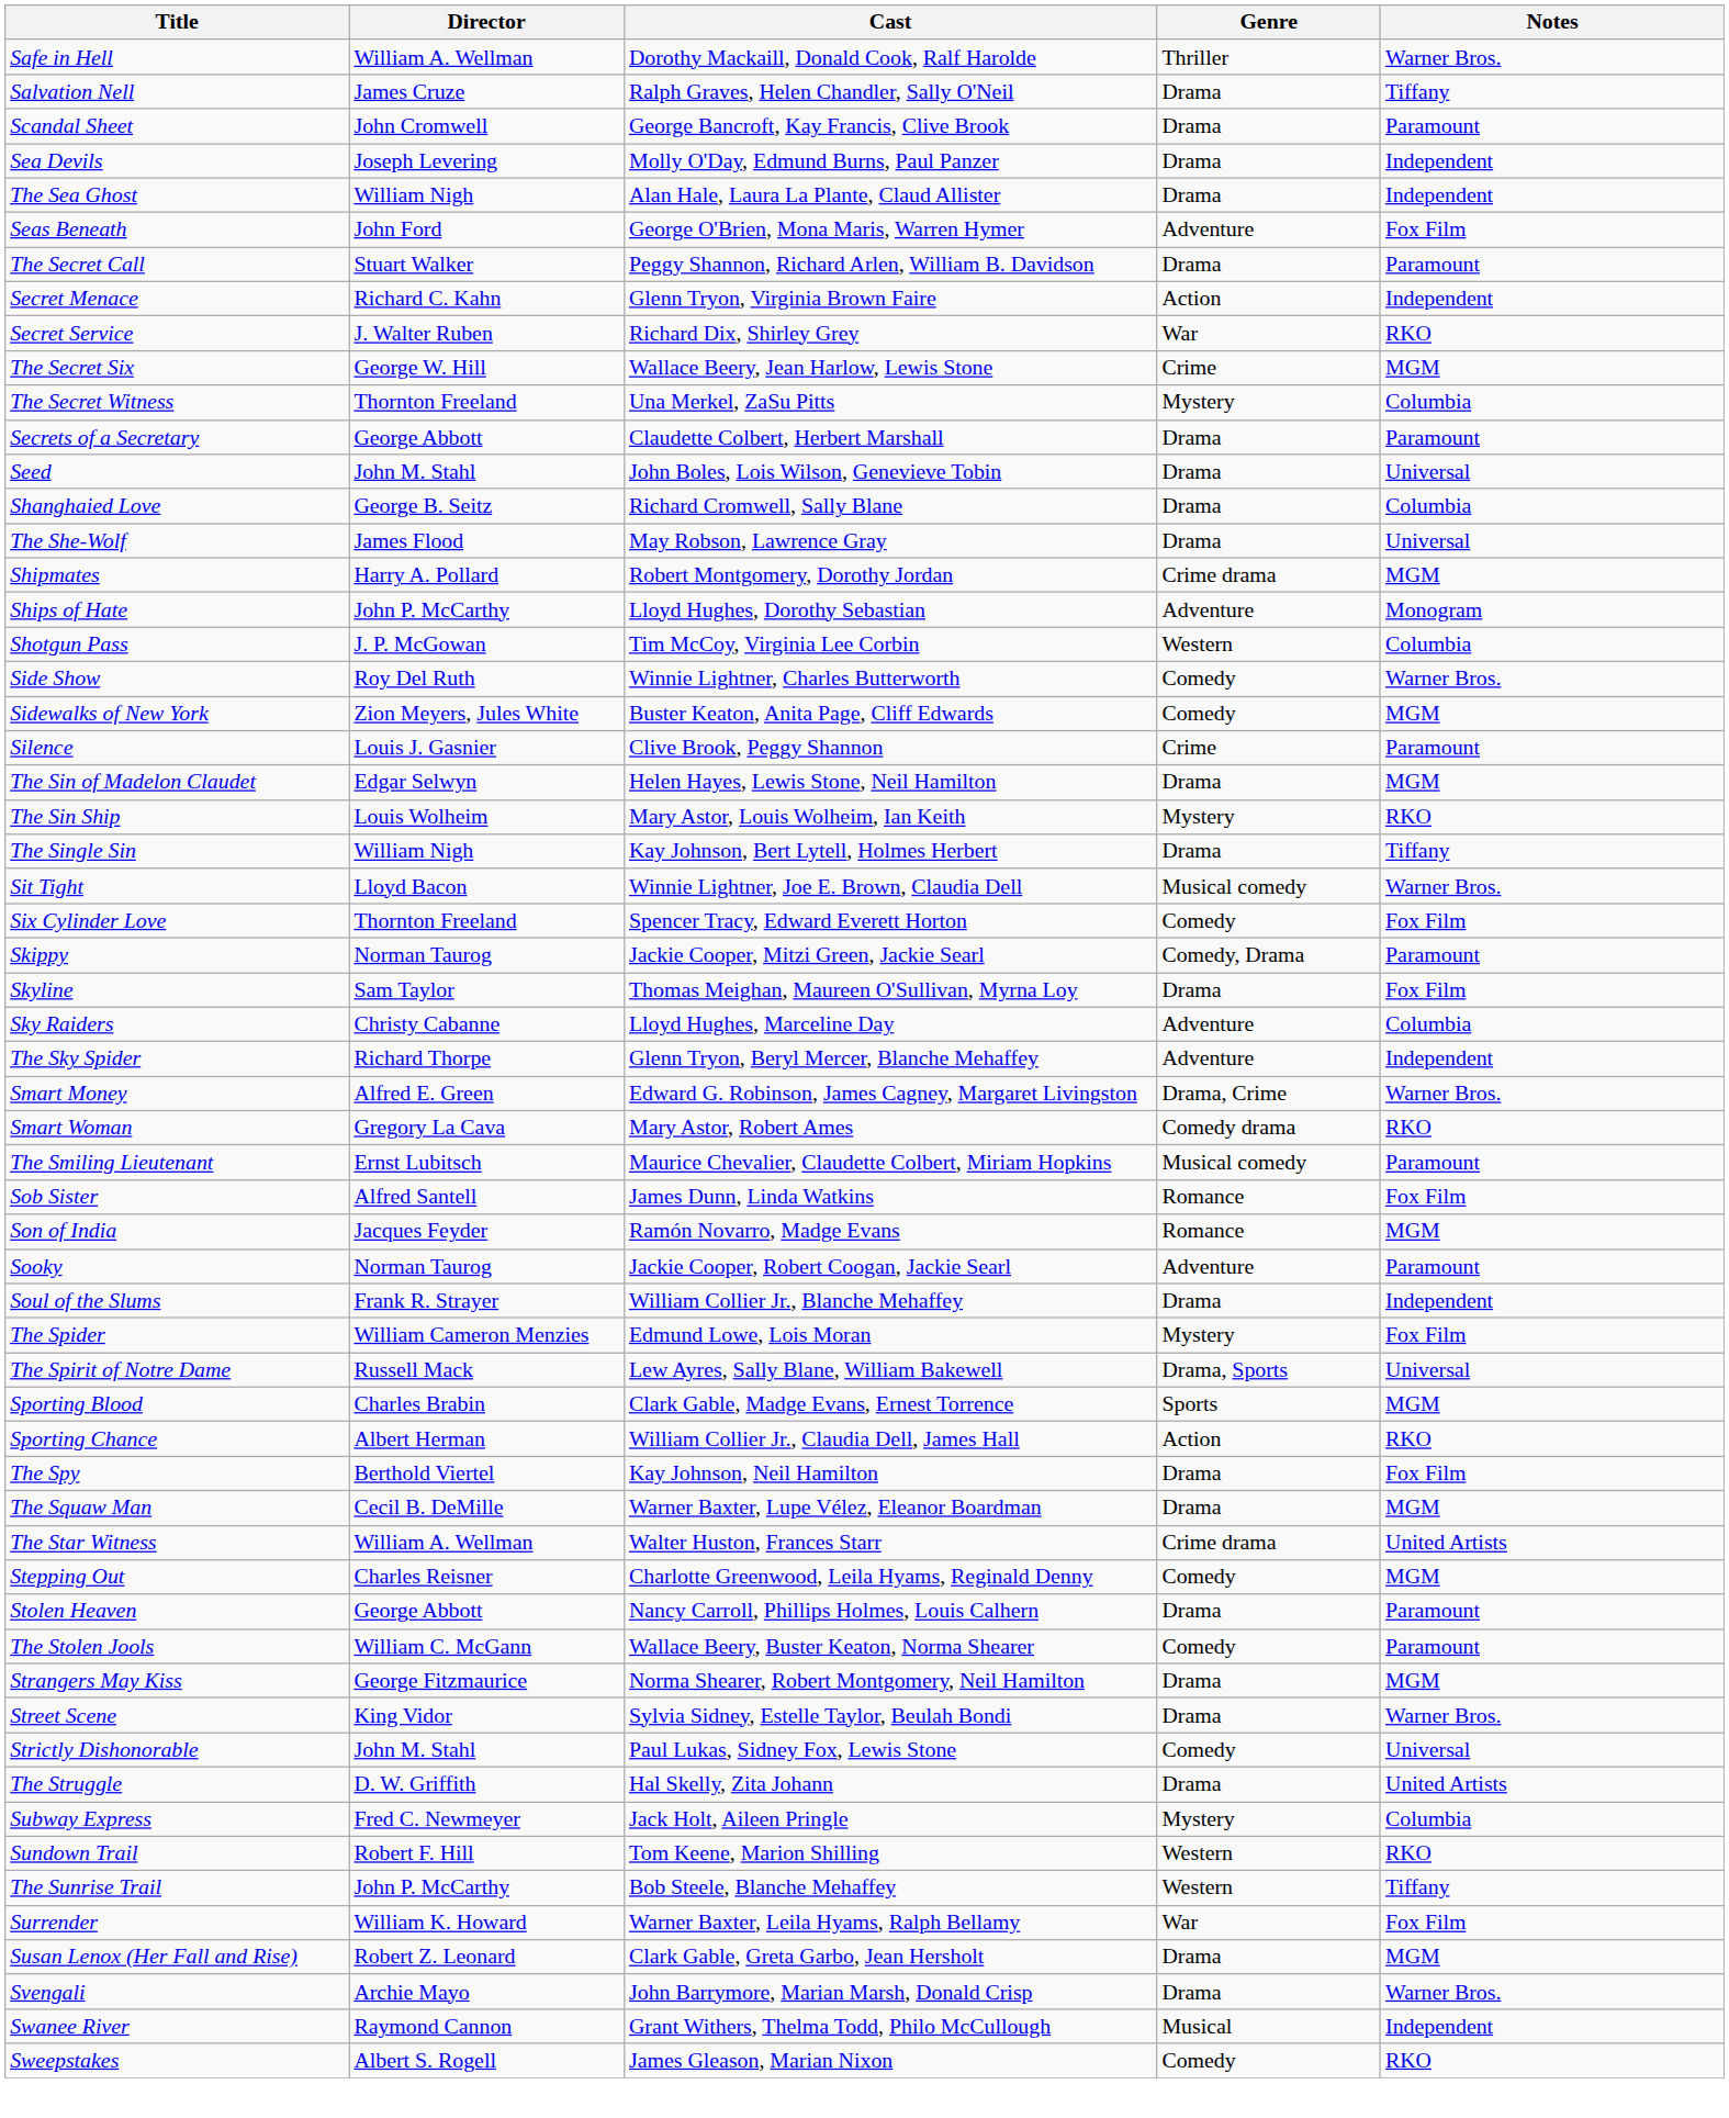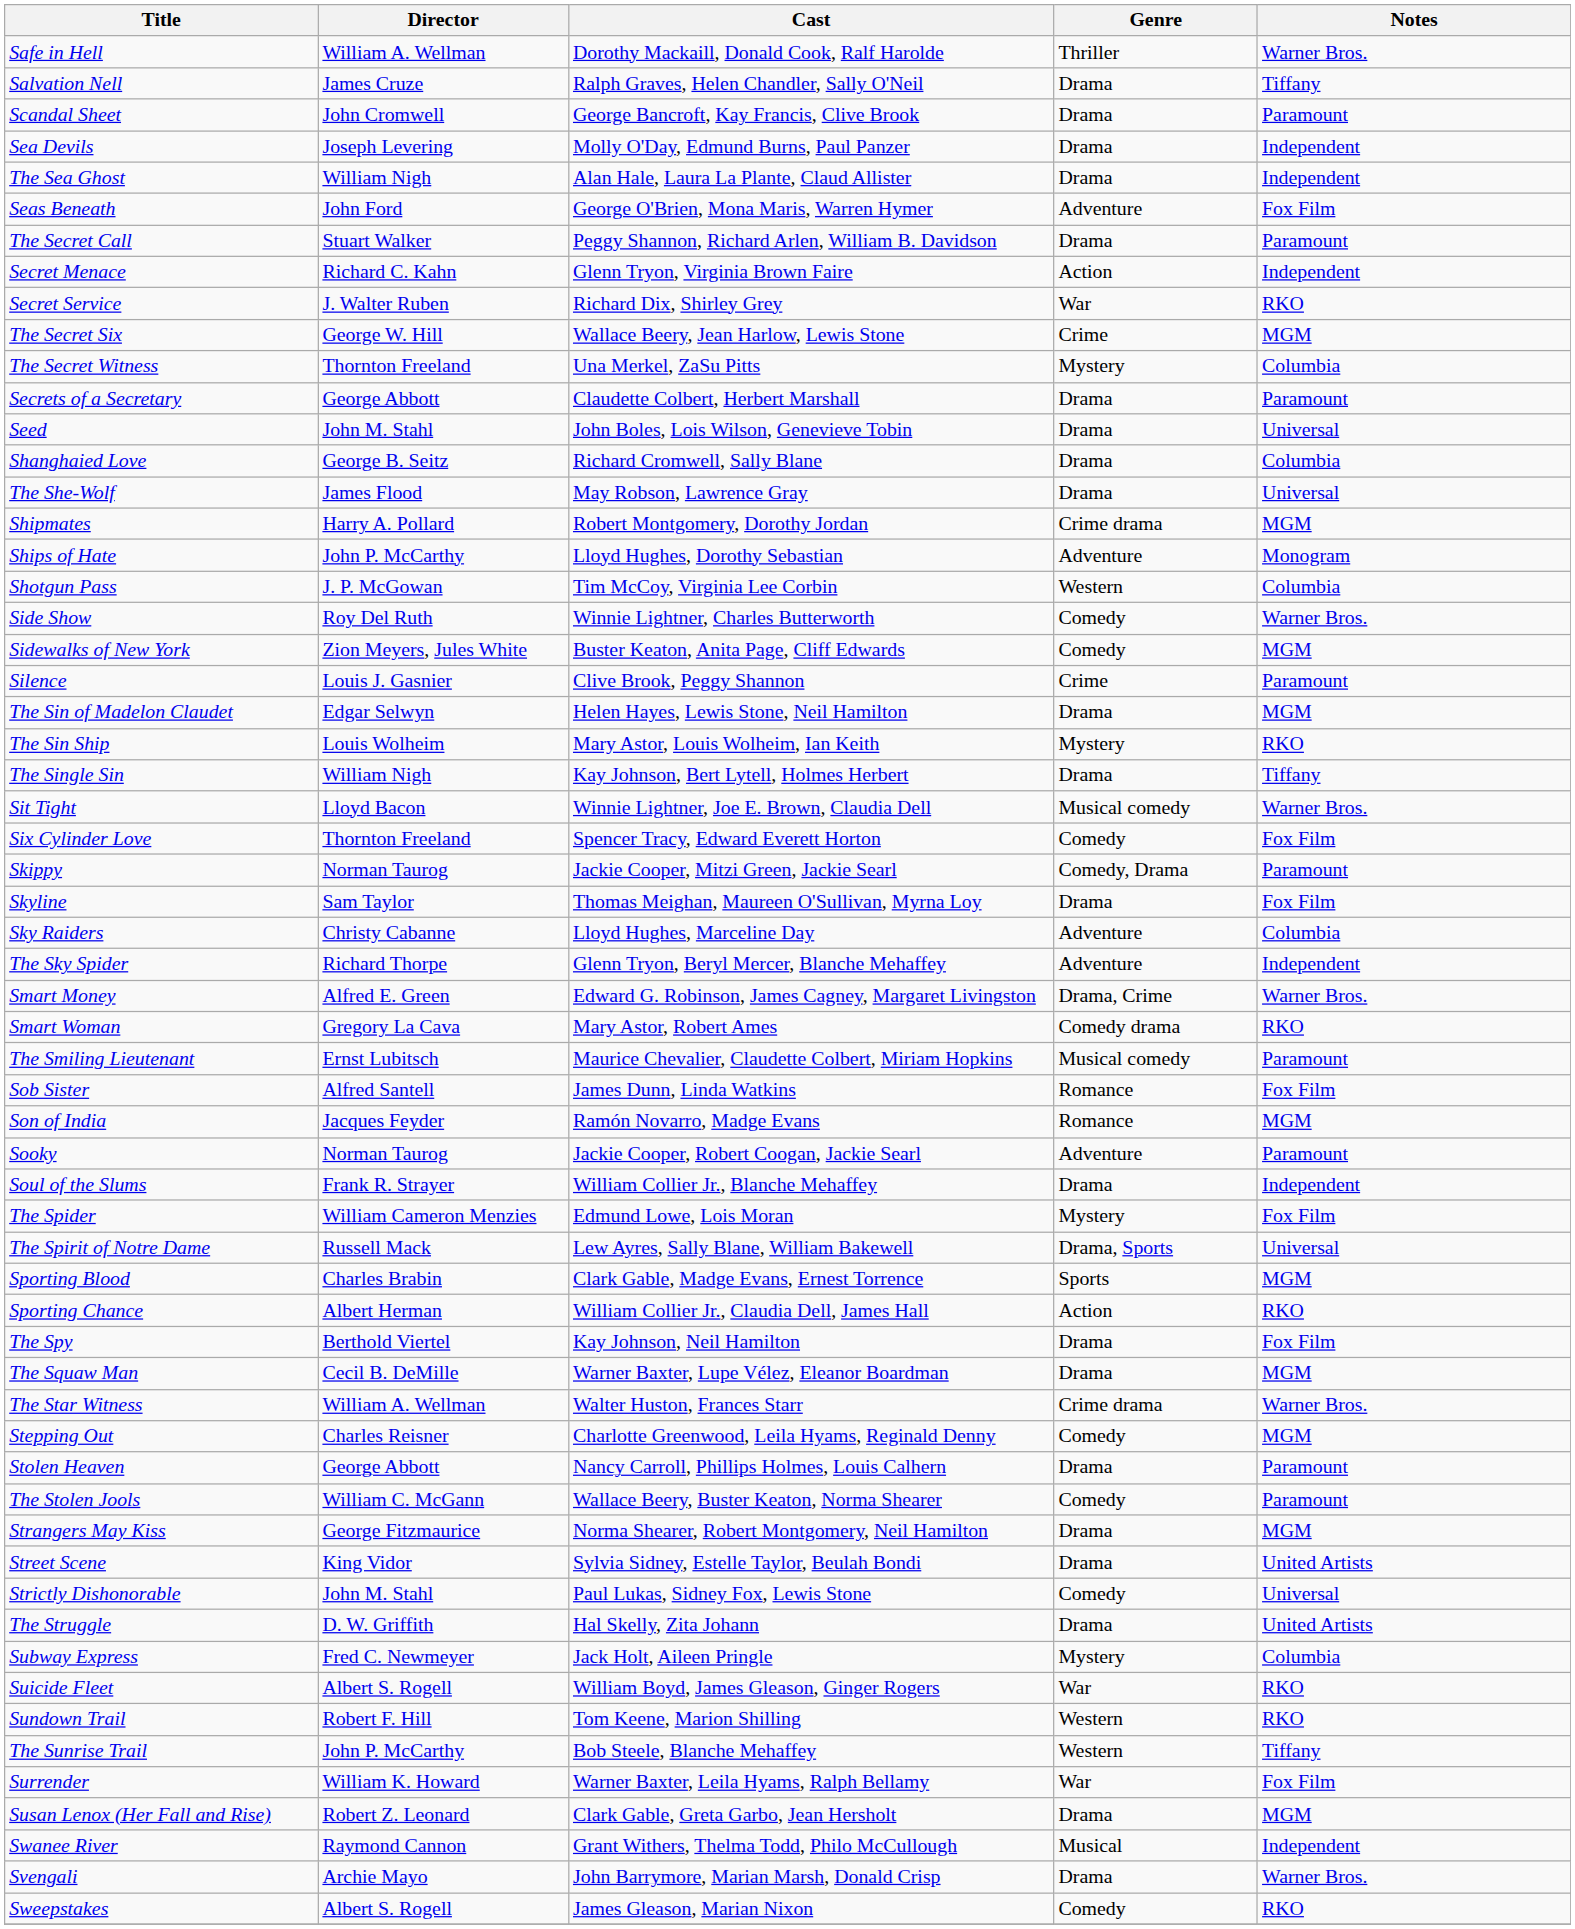The Star Witness | Notes: United Artists -> Warner Bros.
Street Scene | Notes: Warner Bros. -> United Artists
+ row: Suicide Fleet | Albert S. Rogell | William Boyd, James Gleason, Ginger Rogers | War | RKO
rows swapped: Svengali <-> Swanee River
